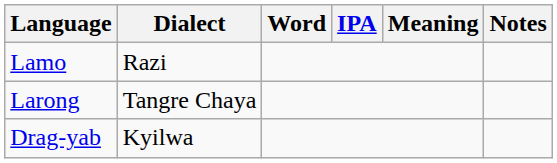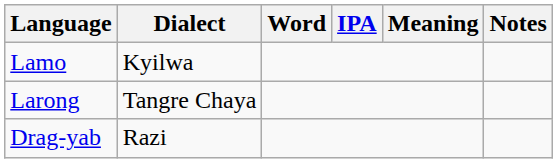Lamo | Dialect: Razi -> Kyilwa
Drag-yab | Dialect: Kyilwa -> Razi
